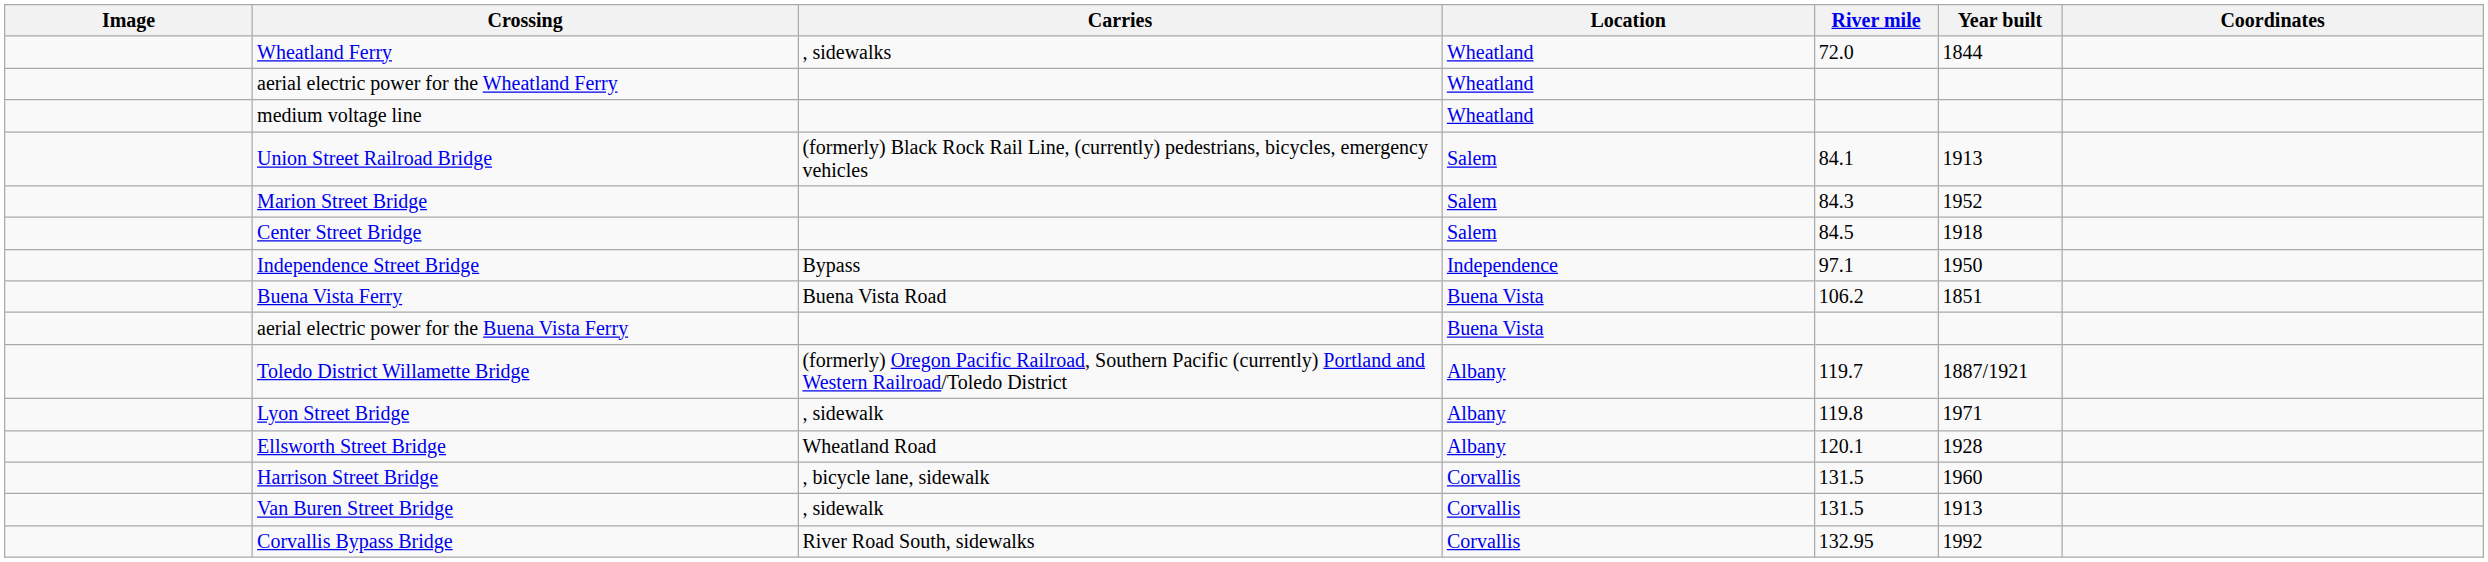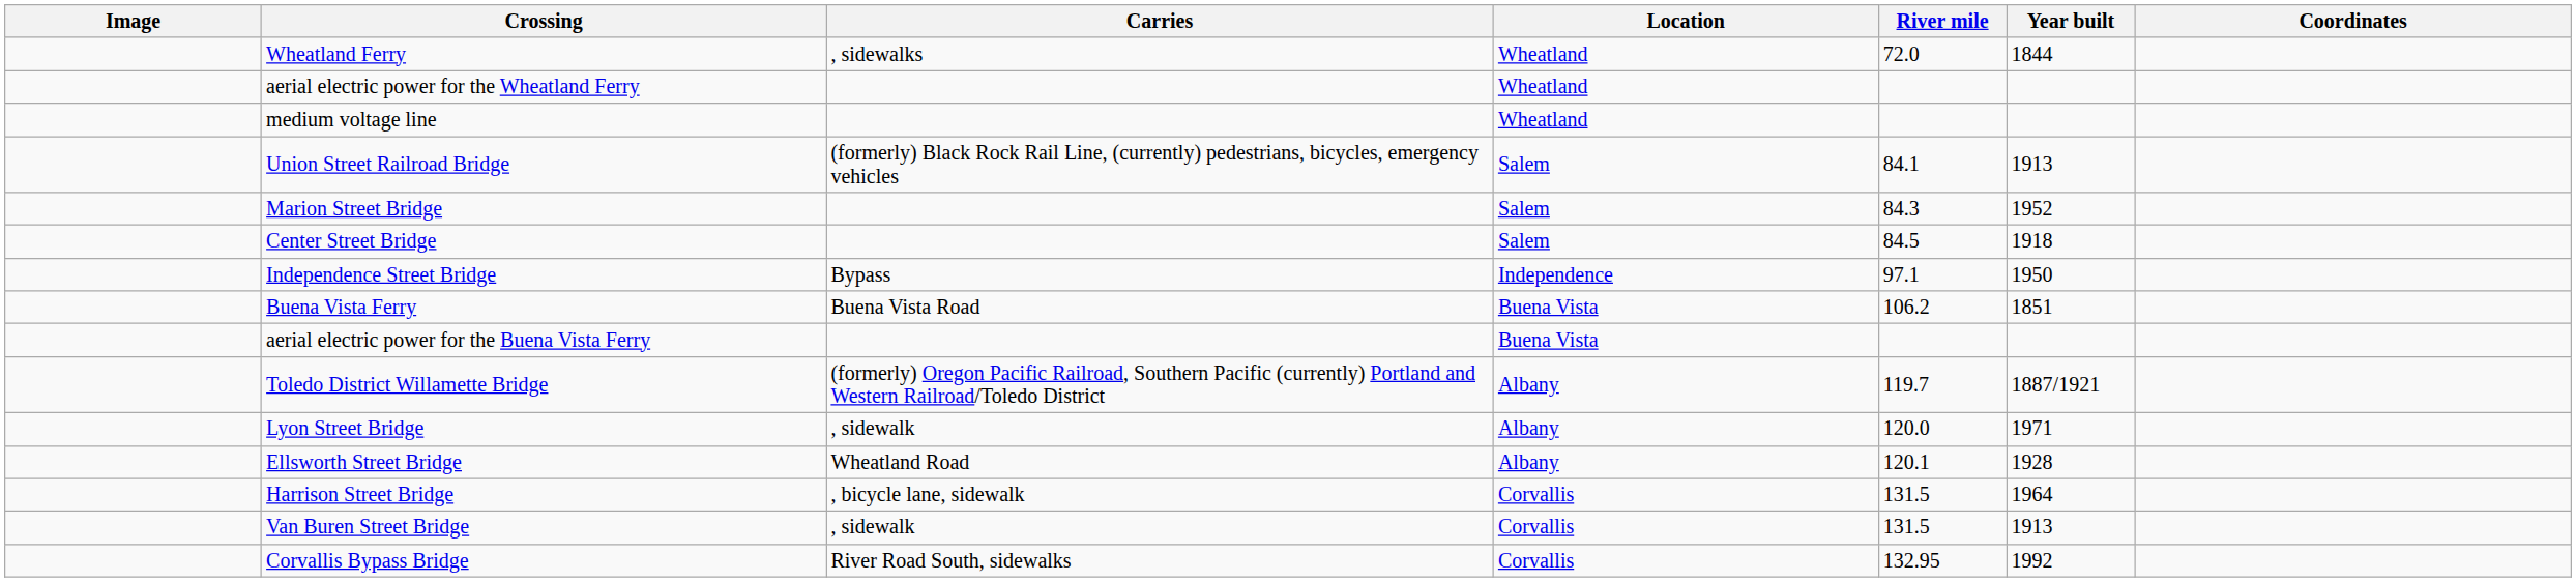Lyon Street Bridge | River mile: 119.8 -> 120.0
Harrison Street Bridge | Year built: 1960 -> 1964
